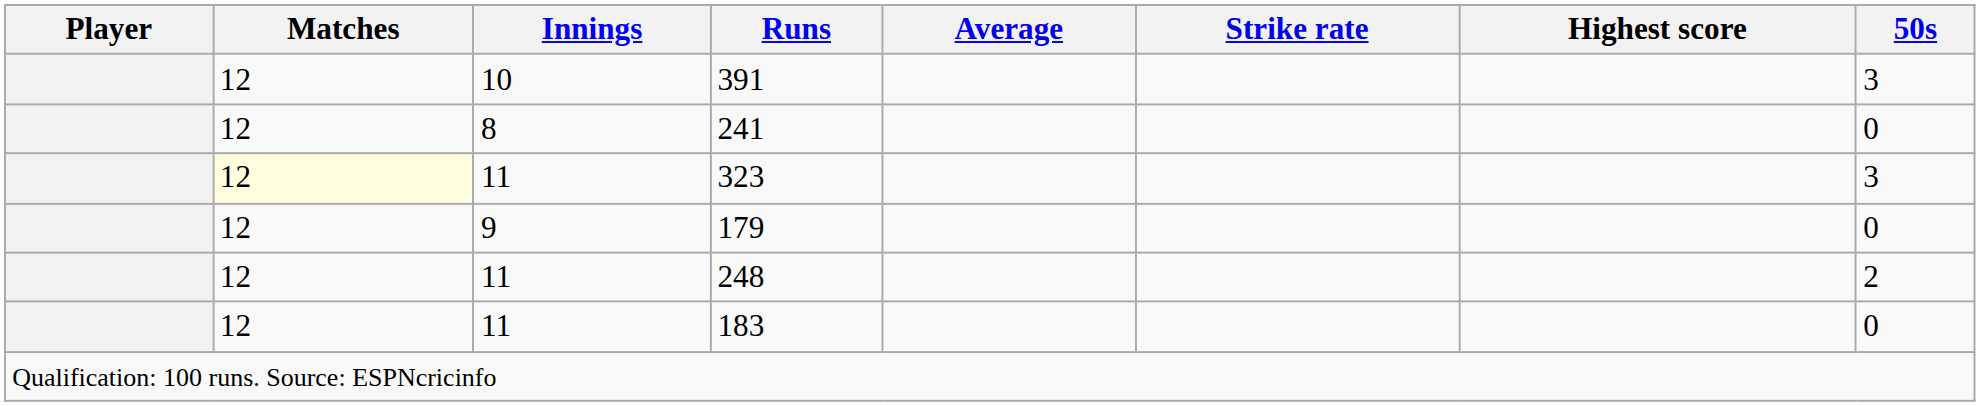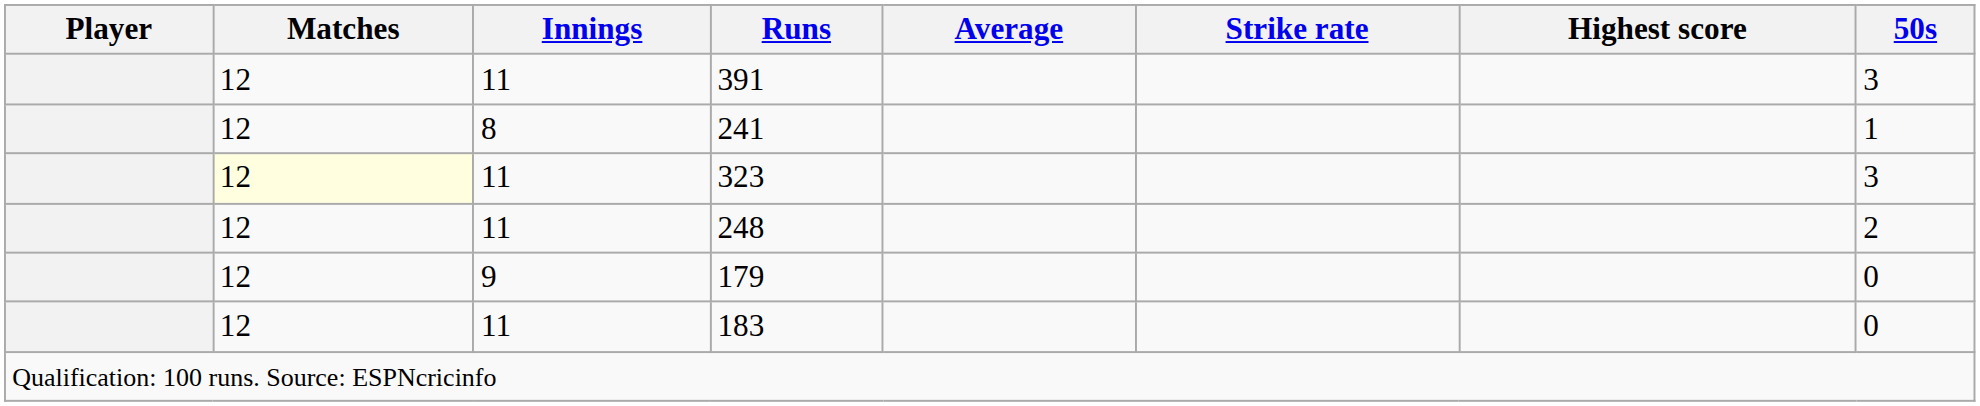391 | Innings: 10 -> 11
241 | 50s: 0 -> 1
rows swapped: 248 <-> 179
